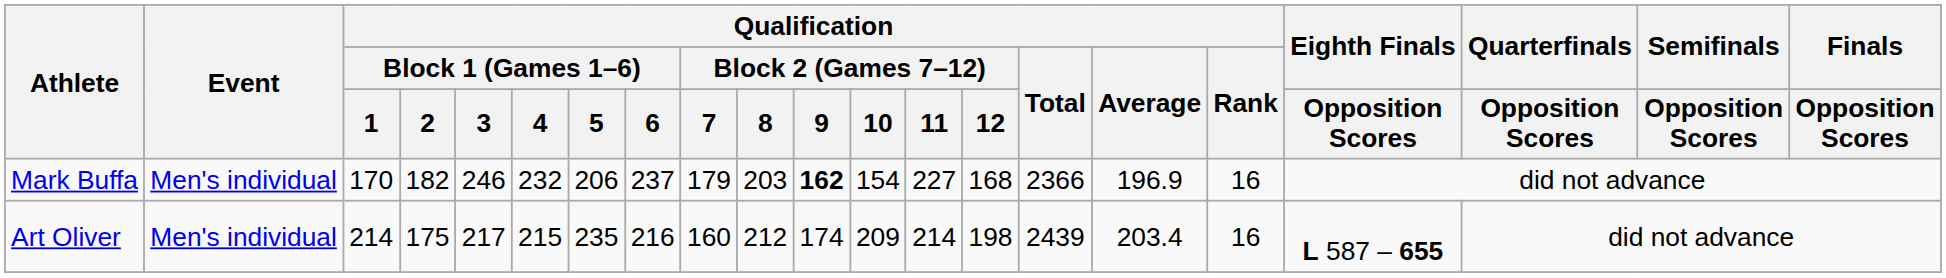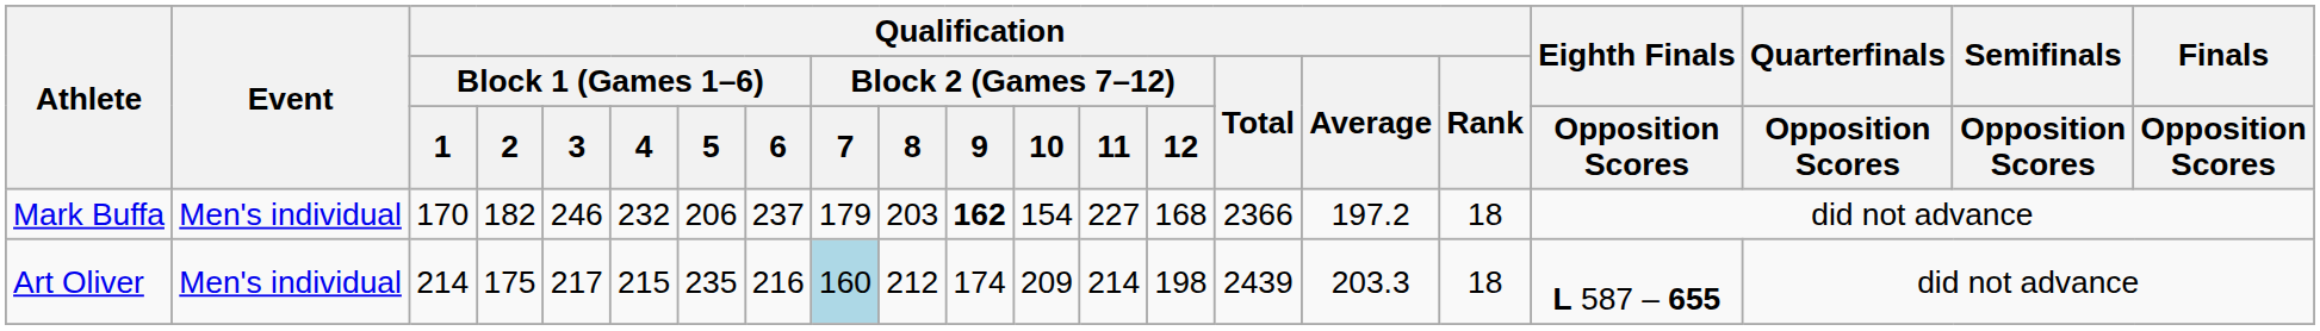Mark Buffa | Qualification / Average: 196.9 -> 197.2
Mark Buffa | Qualification / Rank: 16 -> 18
Art Oliver | Qualification / Block 2 (Games 7–12) / 7: no background -> lightblue background
Art Oliver | Qualification / Average: 203.4 -> 203.3
Art Oliver | Qualification / Rank: 16 -> 18
